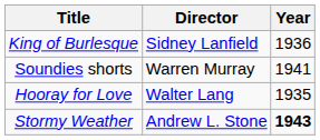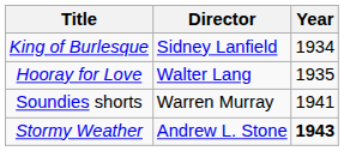King of Burlesque | Year: 1936 -> 1934
rows swapped: Hooray for Love <-> Soundies shorts
